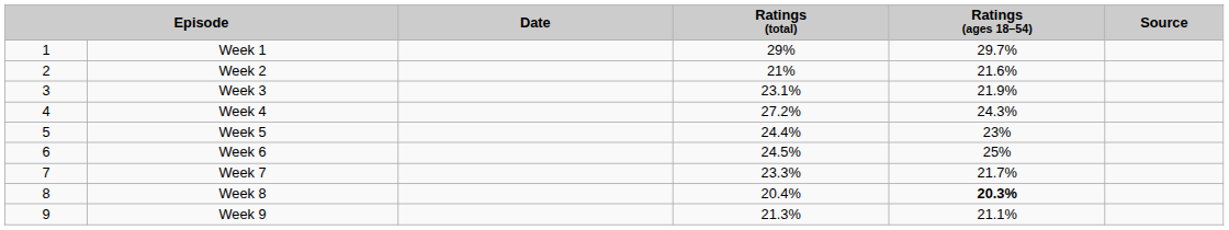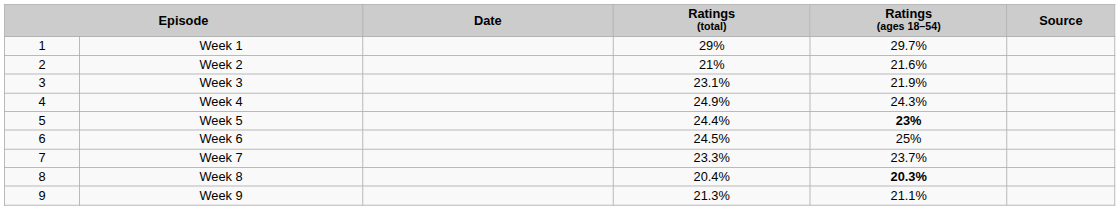Week 4 | Ratings (total): 27.2% -> 24.9%
Week 5 | Ratings (ages 18–54): normal -> bold
Week 7 | Ratings (ages 18–54): 21.7% -> 23.7%
